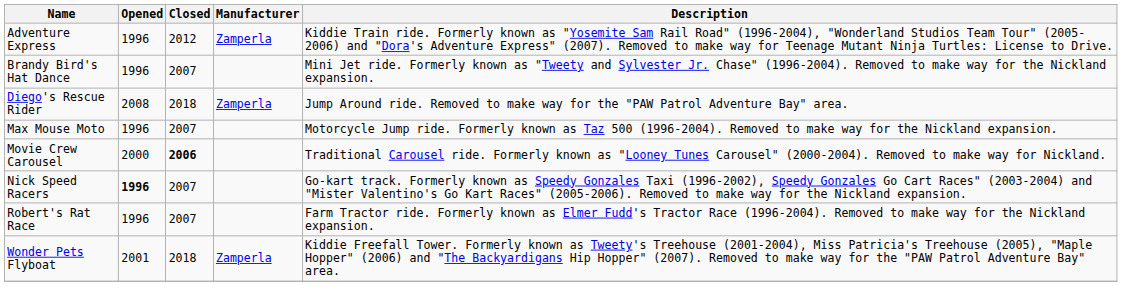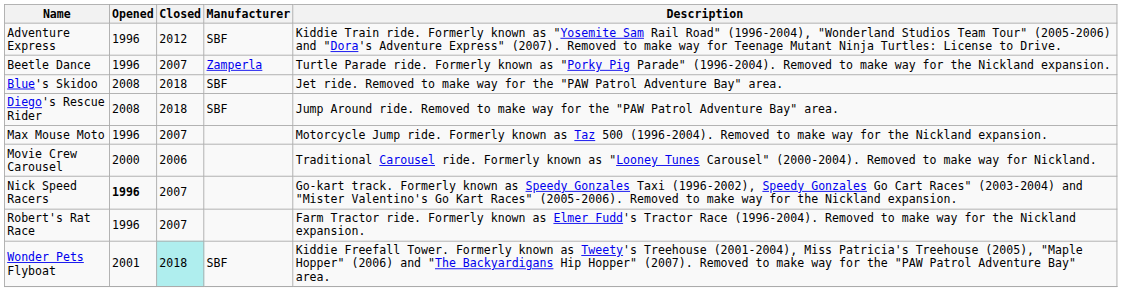Adventure Express | Manufacturer: Zamperla -> SBF
+ row: Beetle Dance | 1996 | 2007 | Zamperla | Turtle Parade ride. Formerly known as "Porky Pig Parade" (1996-2004). Removed to make way for the Nickland expansion.
+ row: Blue's Skidoo | 2008 | 2018 | SBF | Jet ride. Removed to make way for the "PAW Patrol Adventure Bay" area.
- row: Brandy Bird's Hat Dance | 1996 | 2007 | Mini Jet ride. Formerly known as "Tweety and Sylvester Jr. Chase" (1996-2004). Removed to make way for the Nickland expansion.
Diego's Rescue Rider | Manufacturer: Zamperla -> SBF
Movie Crew Carousel | Closed: bold -> normal
Wonder Pets Flyboat | Closed: no background -> paleturquoise background
Wonder Pets Flyboat | Manufacturer: Zamperla -> SBF
